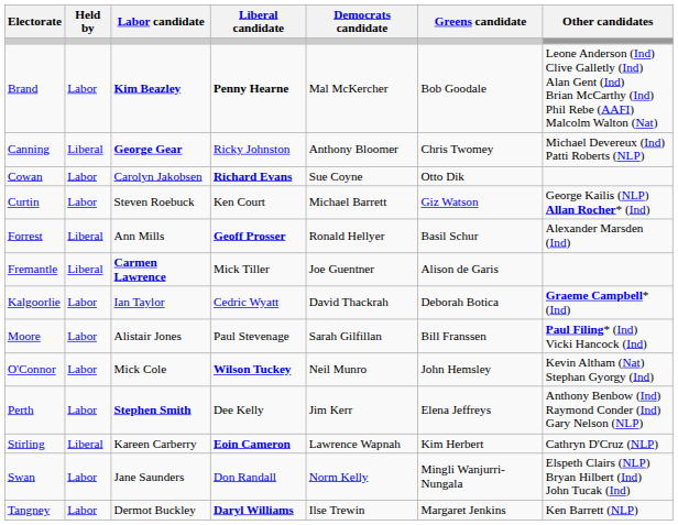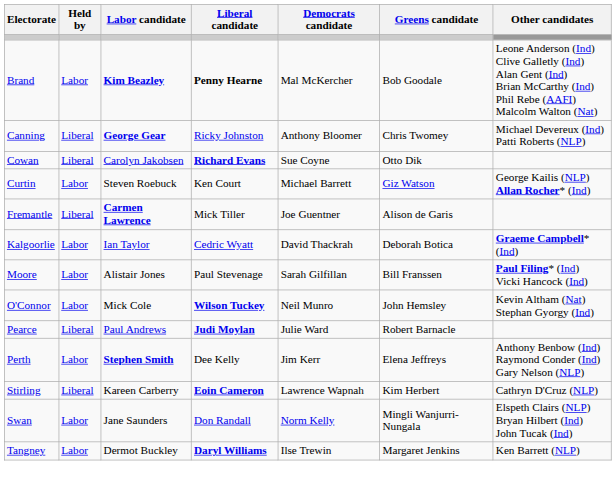Cowan | Held by: Labor -> Liberal
- row: Forrest | Liberal | Ann Mills | Geoff Prosser | Ronald Hellyer | Basil Schur | Alexander Marsden (Ind)
+ row: Pearce | Liberal | Paul Andrews | Judi Moylan | Julie Ward | Robert Barnacle
